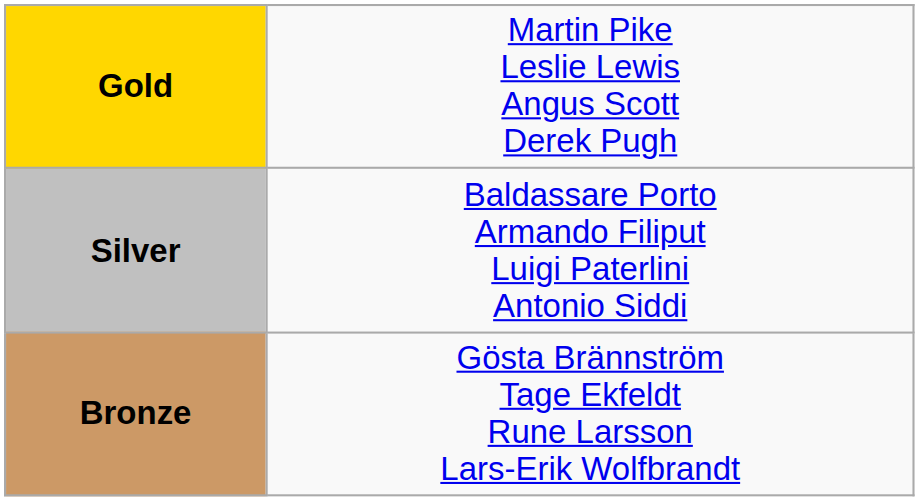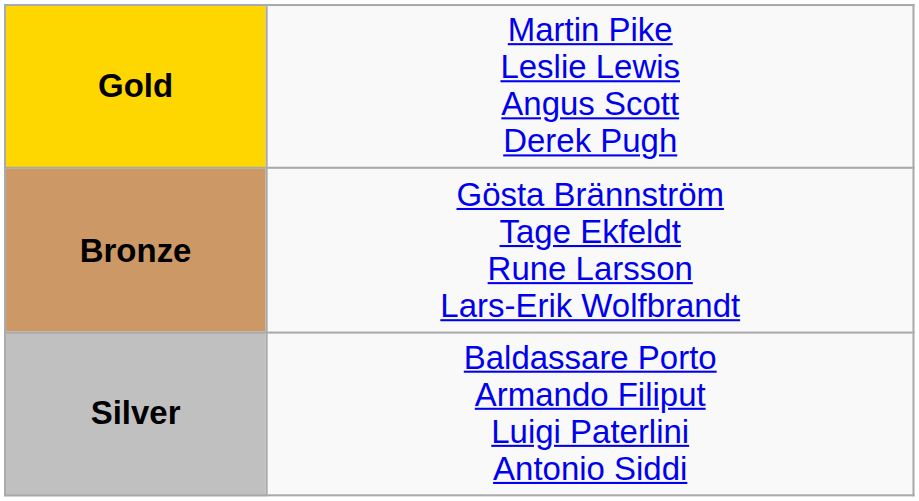rows swapped: Silver <-> Bronze
